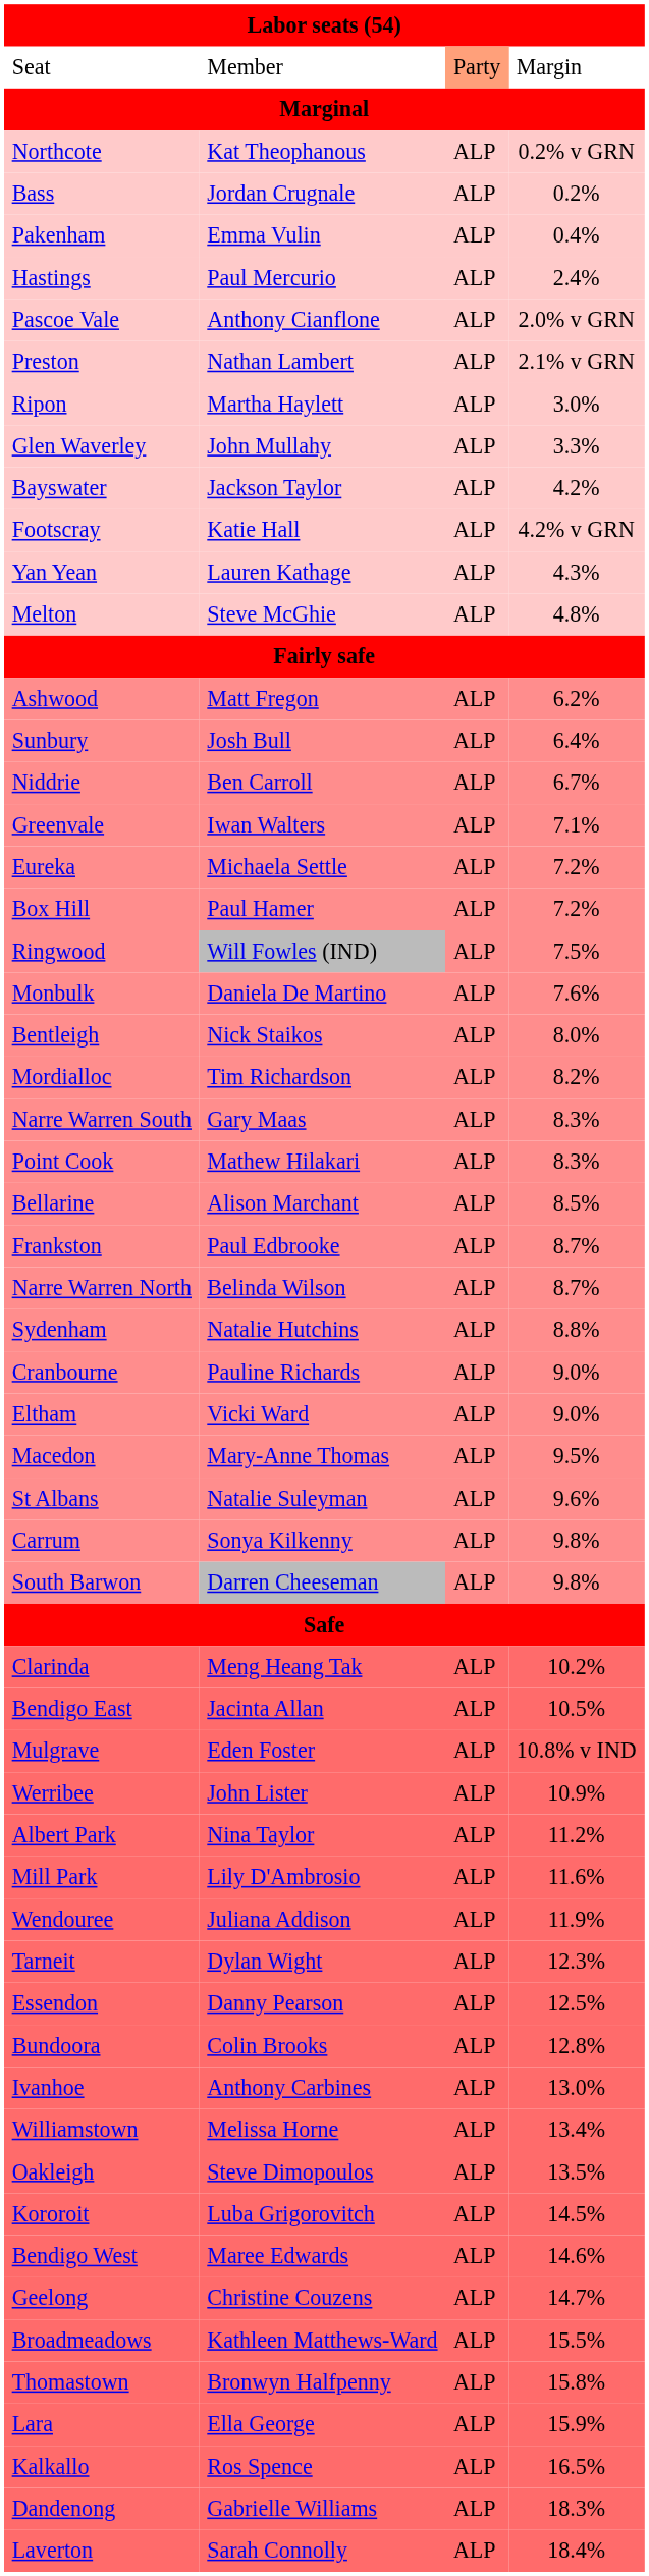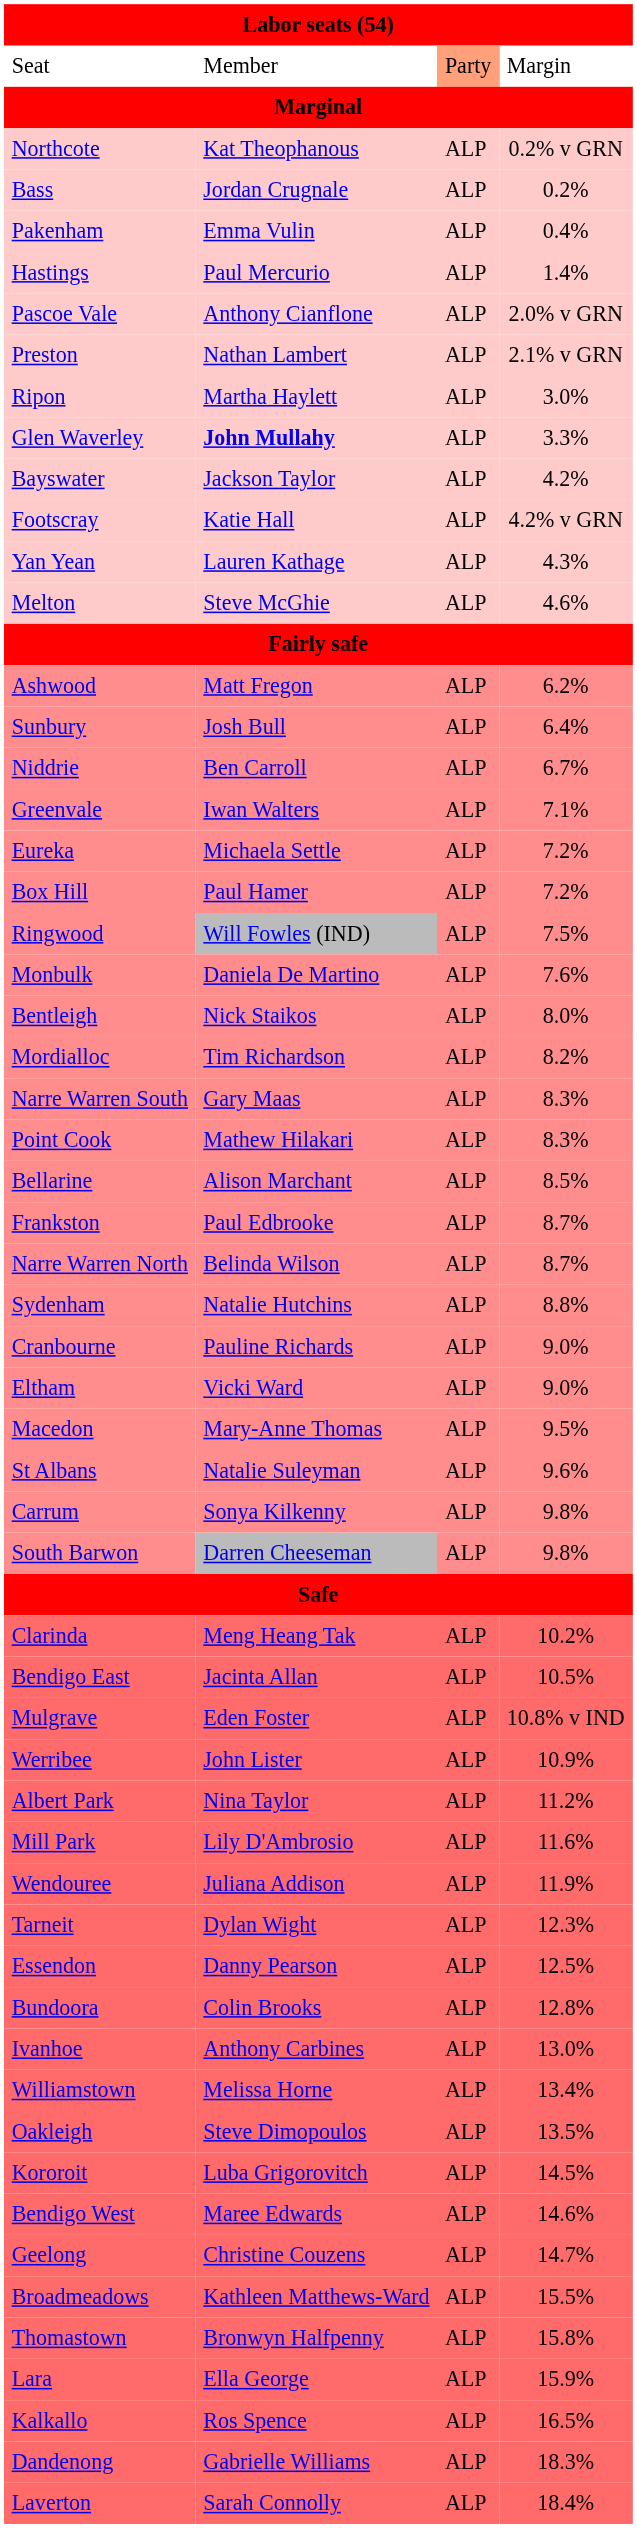Hastings | column 4: 2.4% -> 1.4%
Glen Waverley | column 2: normal -> bold
Melton | column 4: 4.8% -> 4.6%
